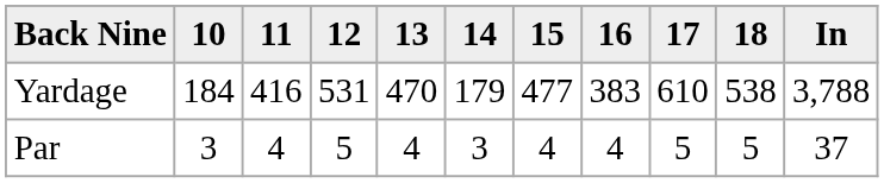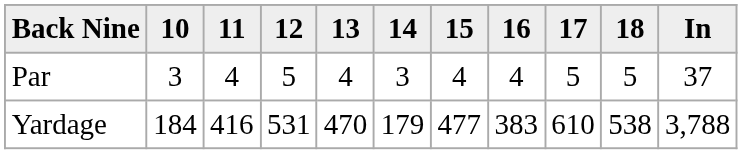rows swapped: Yardage <-> Par
